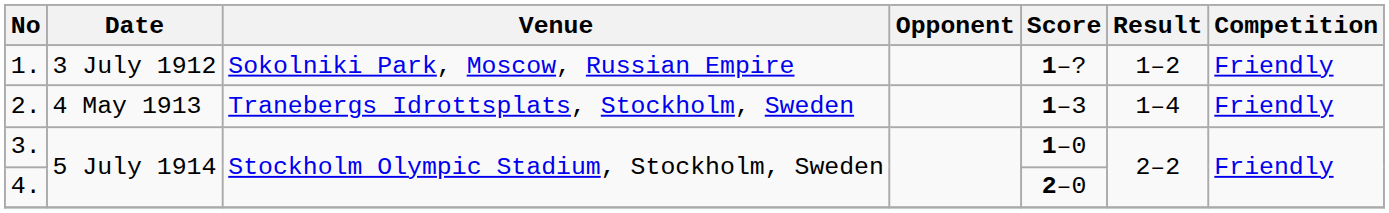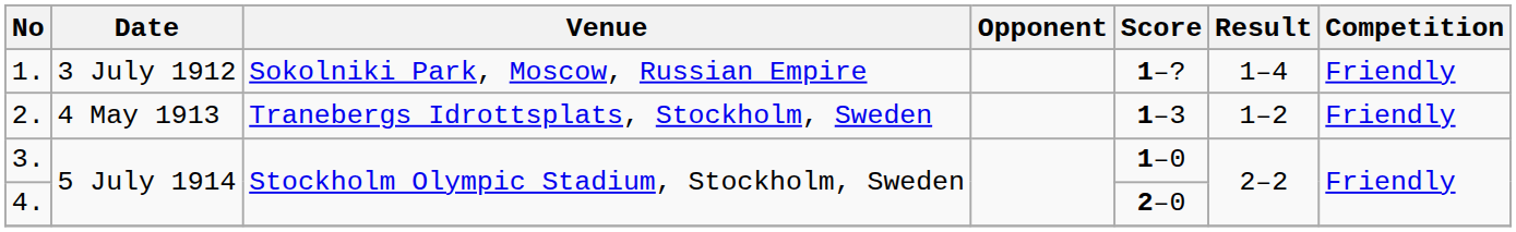1. | Result: 1–2 -> 1–4
2. | Result: 1–4 -> 1–2
